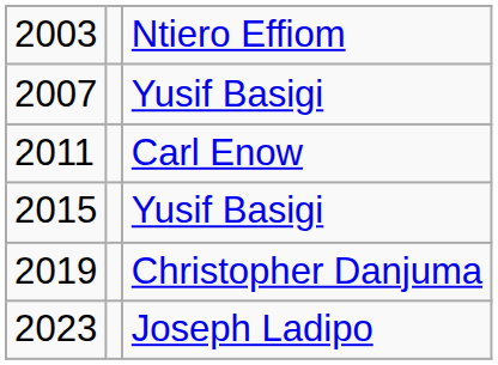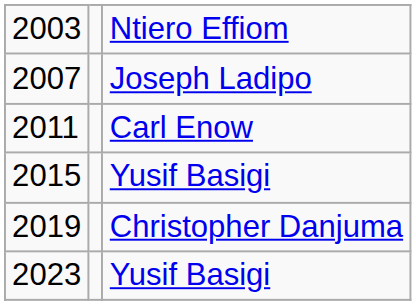2007 | column 3: Yusif Basigi -> Joseph Ladipo
2023 | column 3: Joseph Ladipo -> Yusif Basigi
